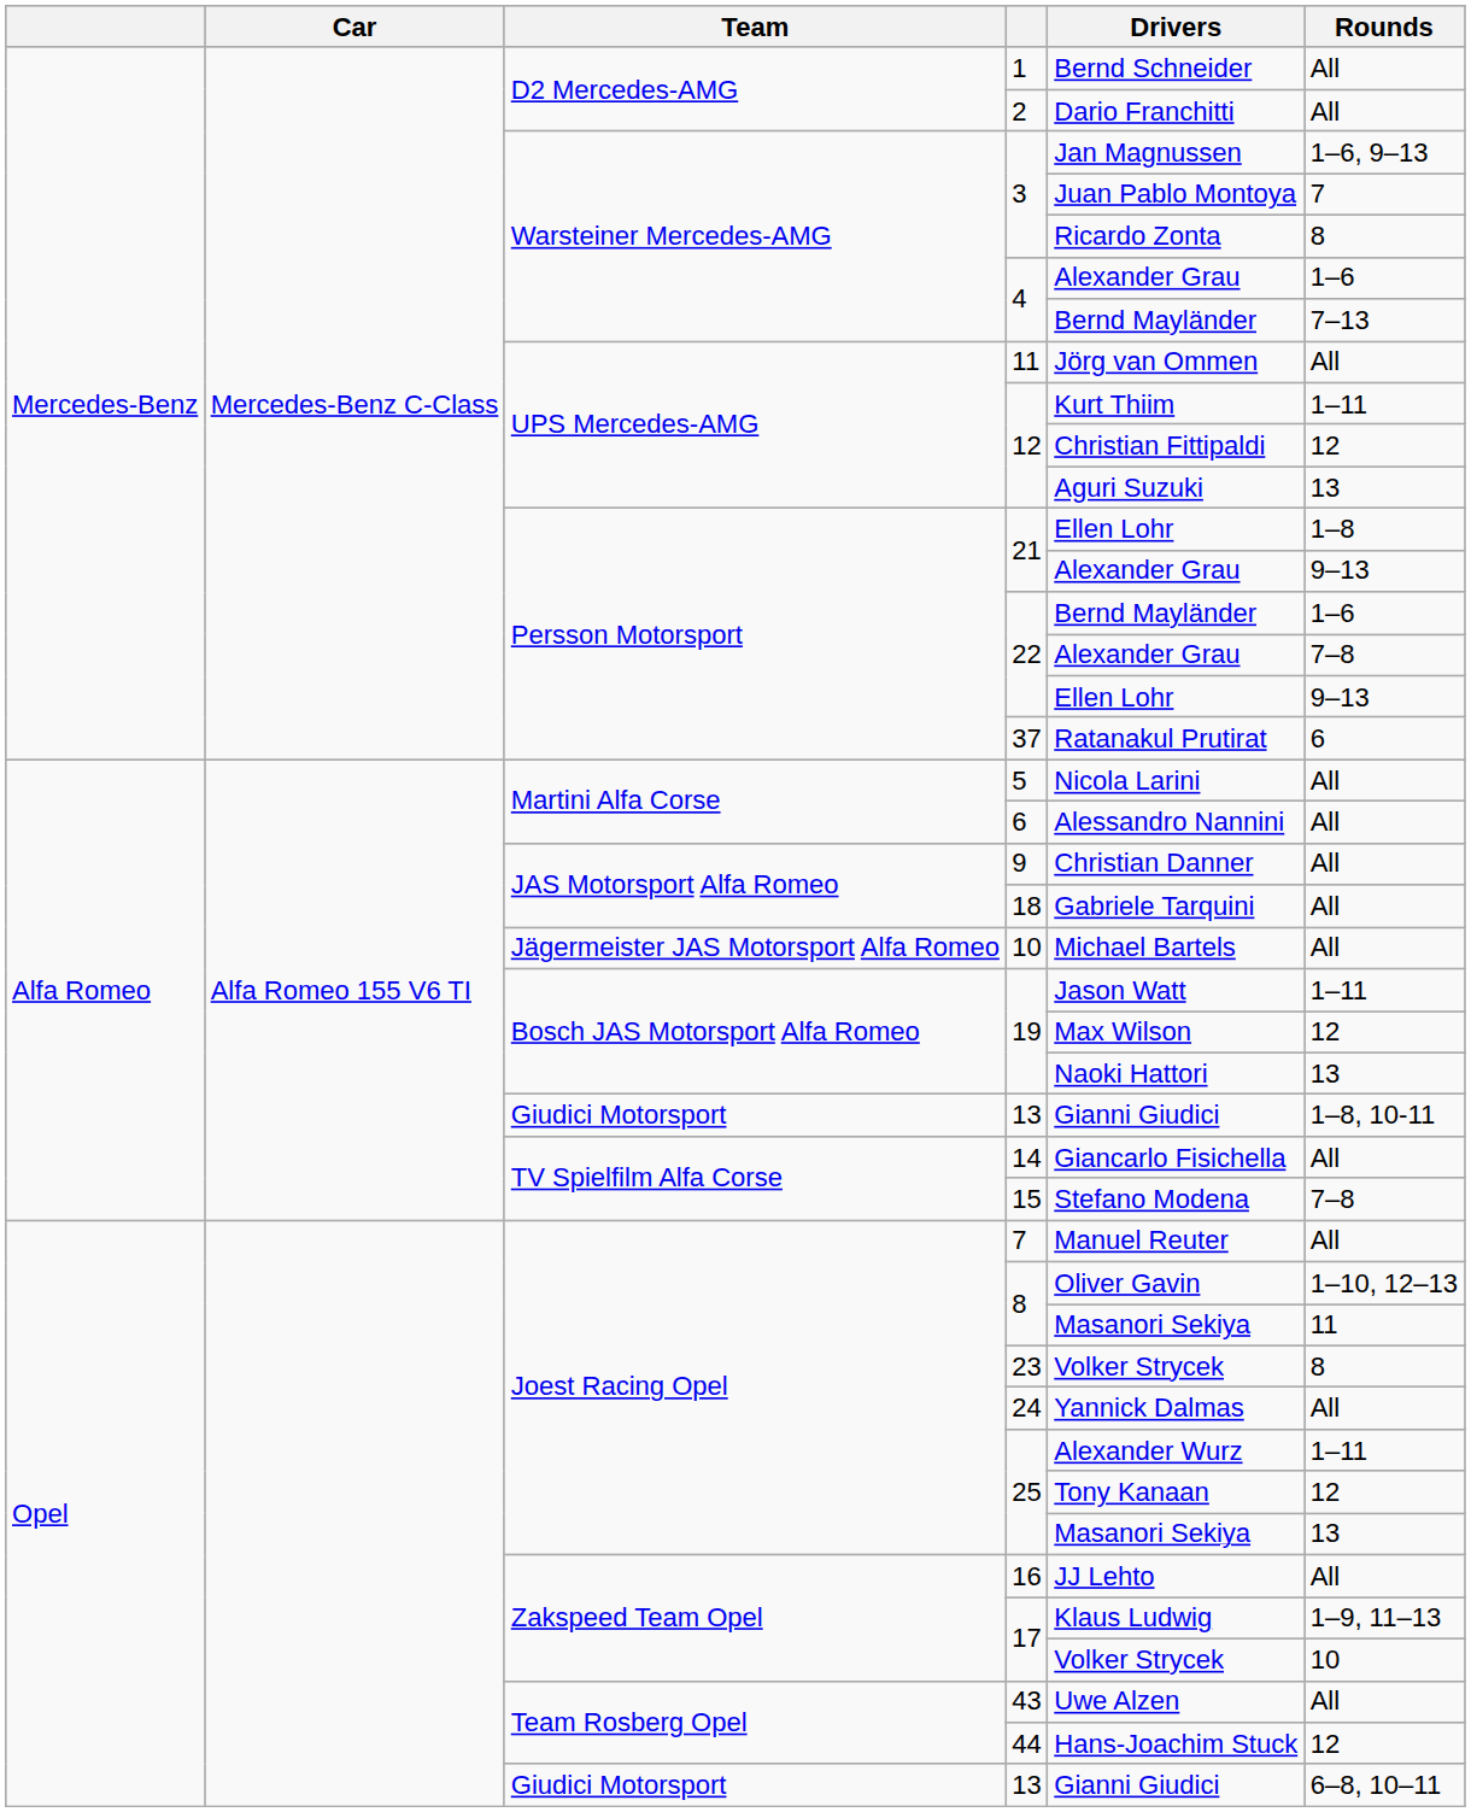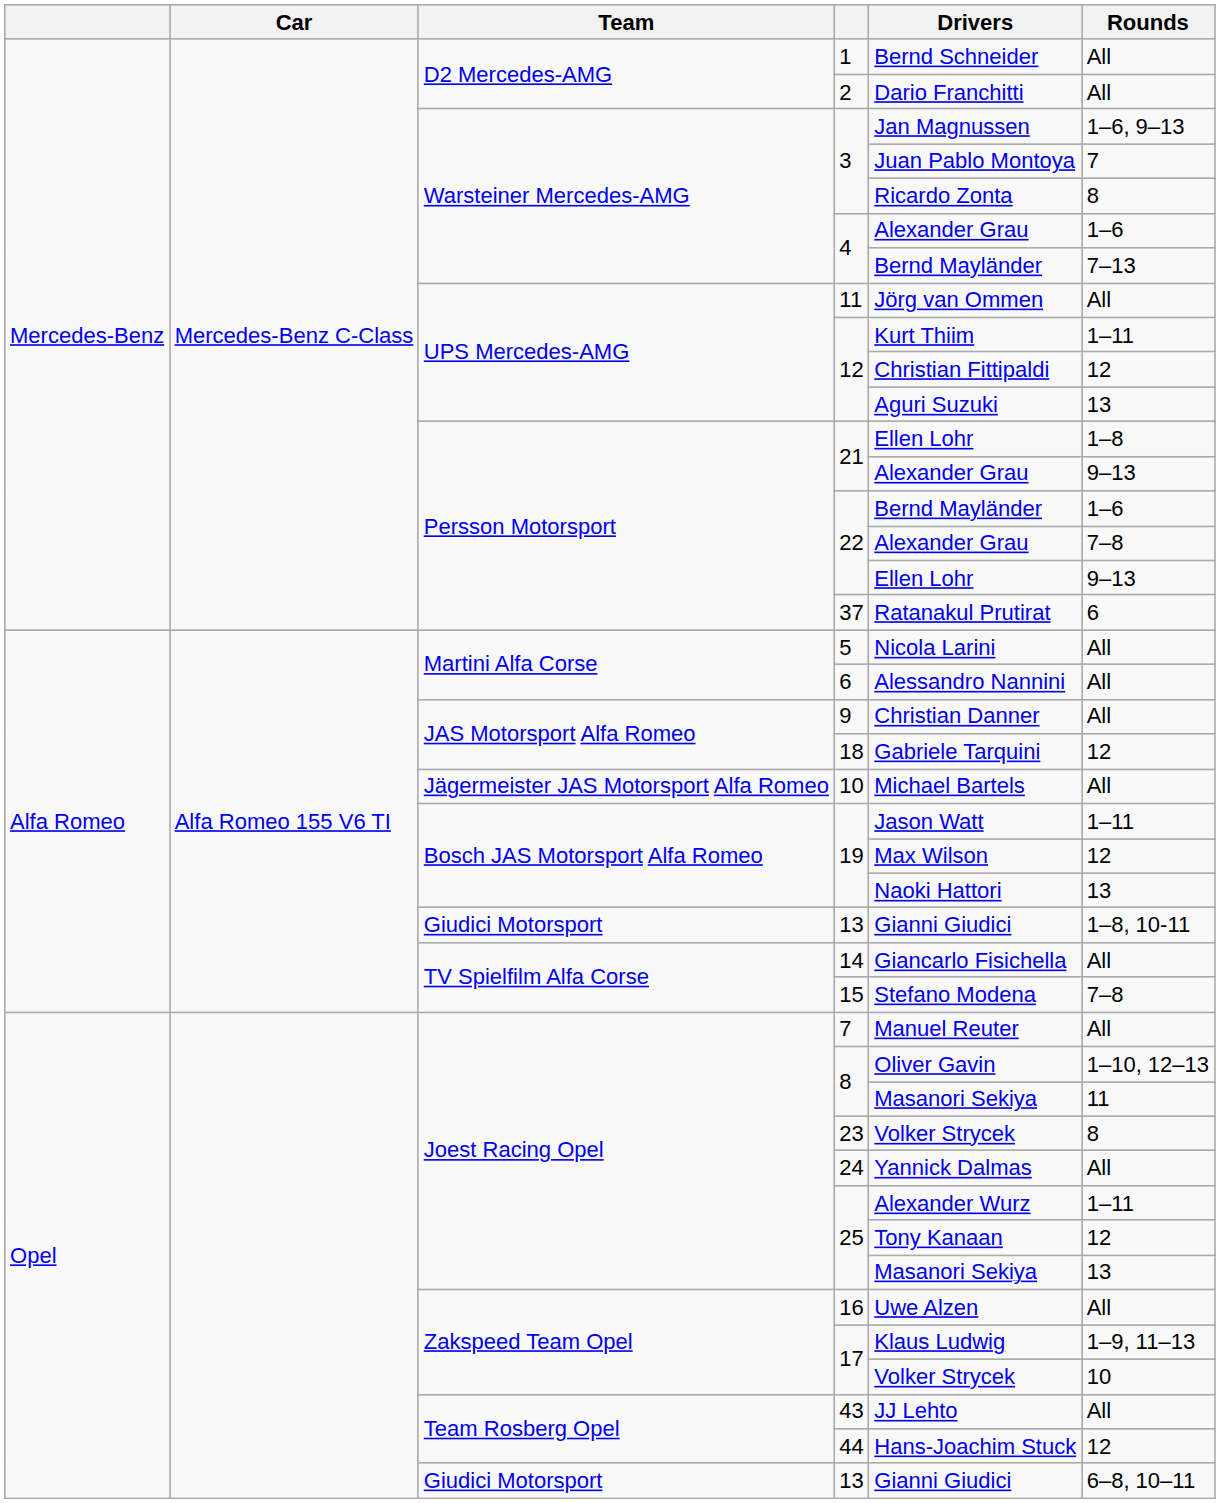18 | Rounds: All -> 12
16 | Drivers: JJ Lehto -> Uwe Alzen
43 | Drivers: Uwe Alzen -> JJ Lehto
